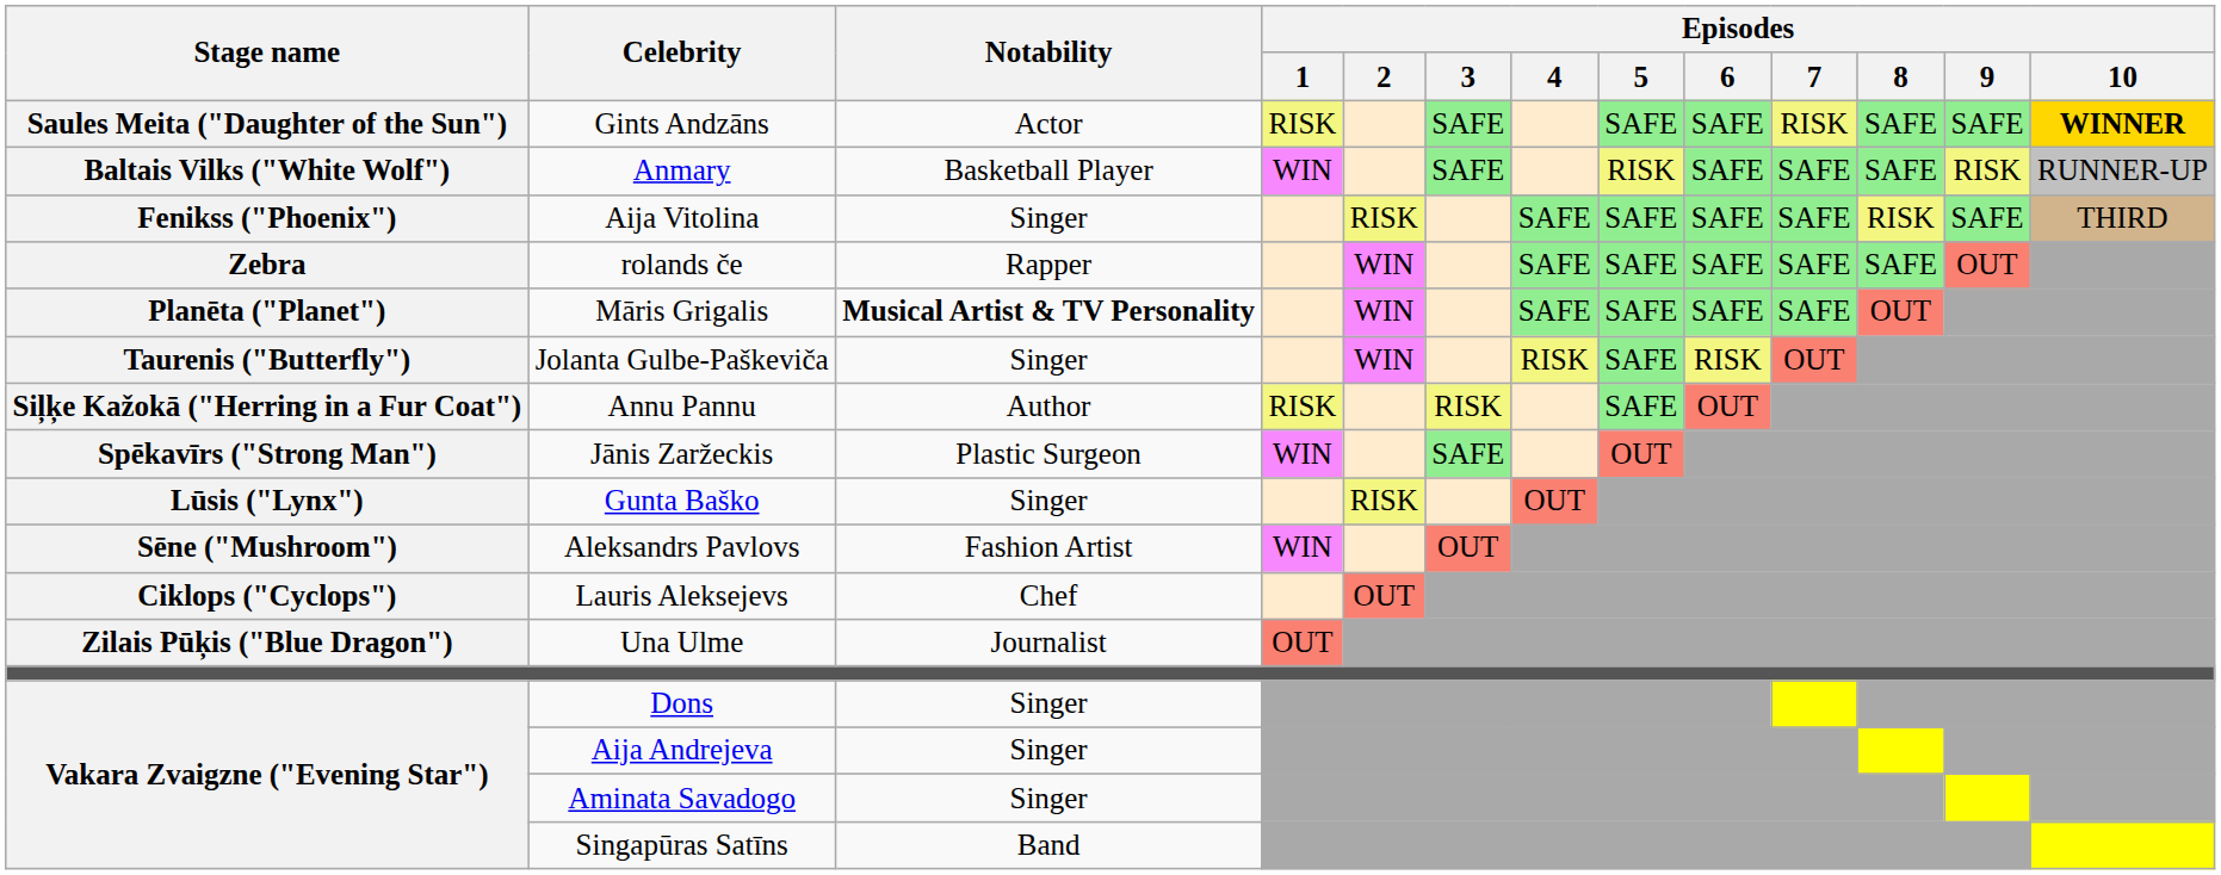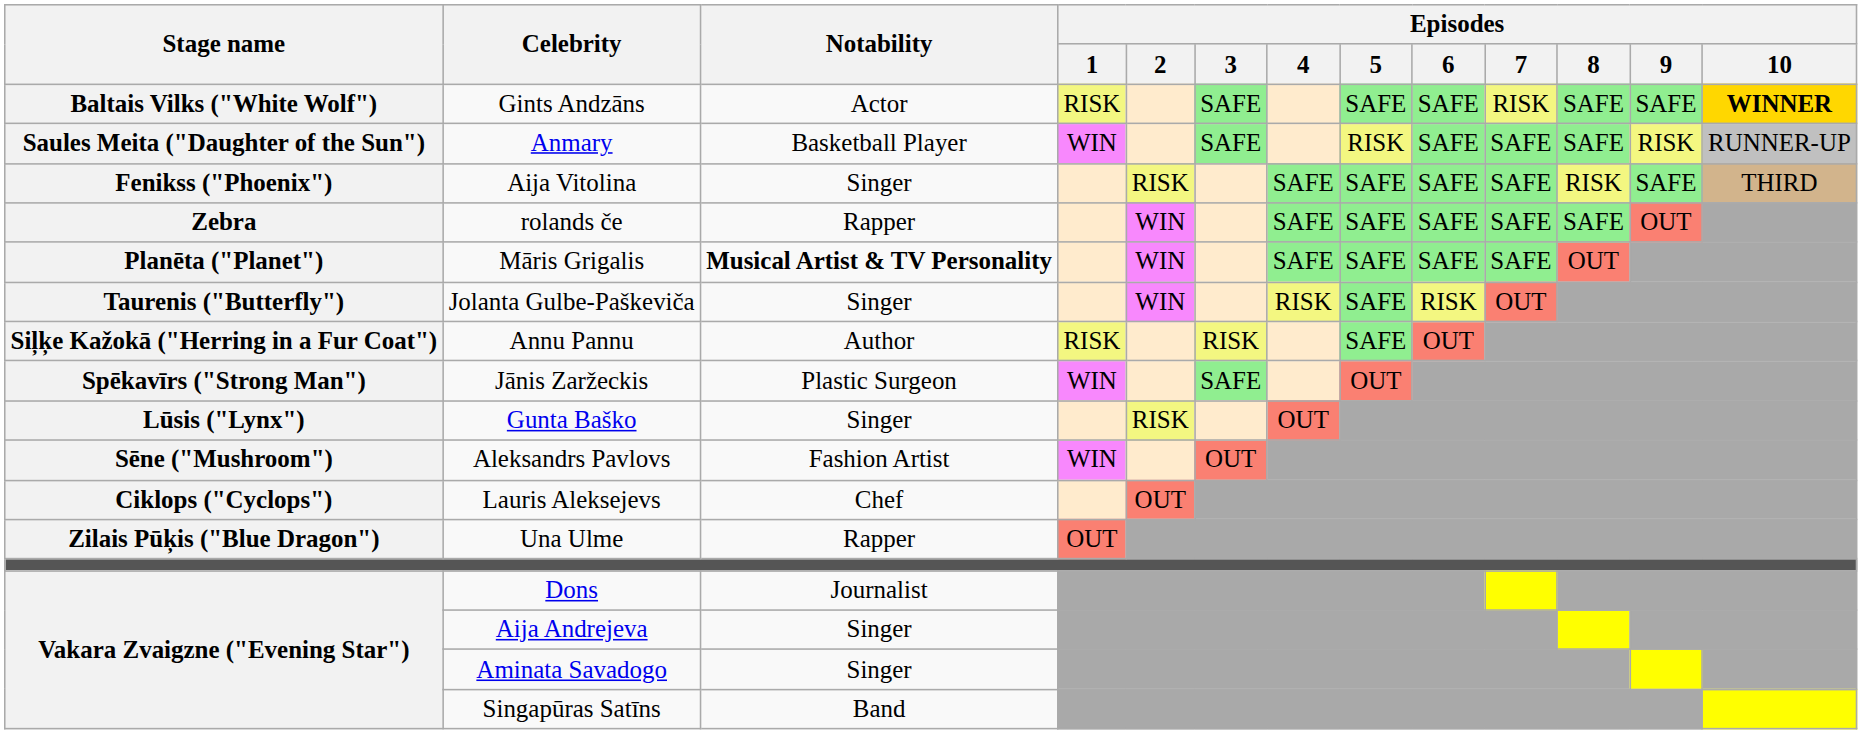Gints Andzāns | Stage name: Saules Meita ("Daughter of the Sun") -> Baltais Vilks ("White Wolf")
Anmary | Stage name: Baltais Vilks ("White Wolf") -> Saules Meita ("Daughter of the Sun")
Una Ulme | Notability: Journalist -> Rapper
Dons | Notability: Singer -> Journalist
